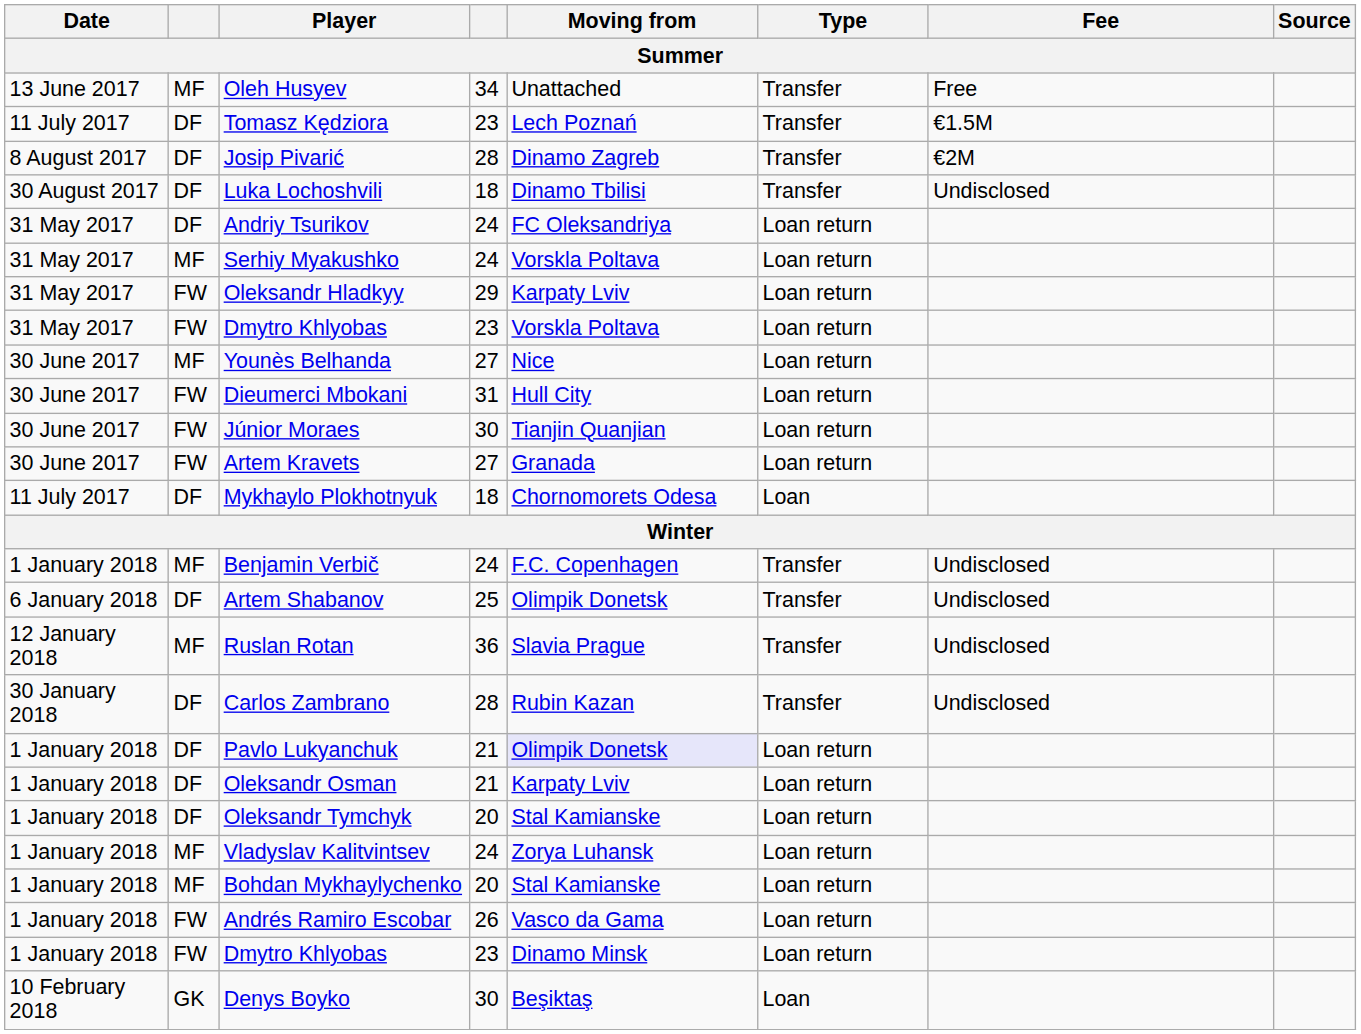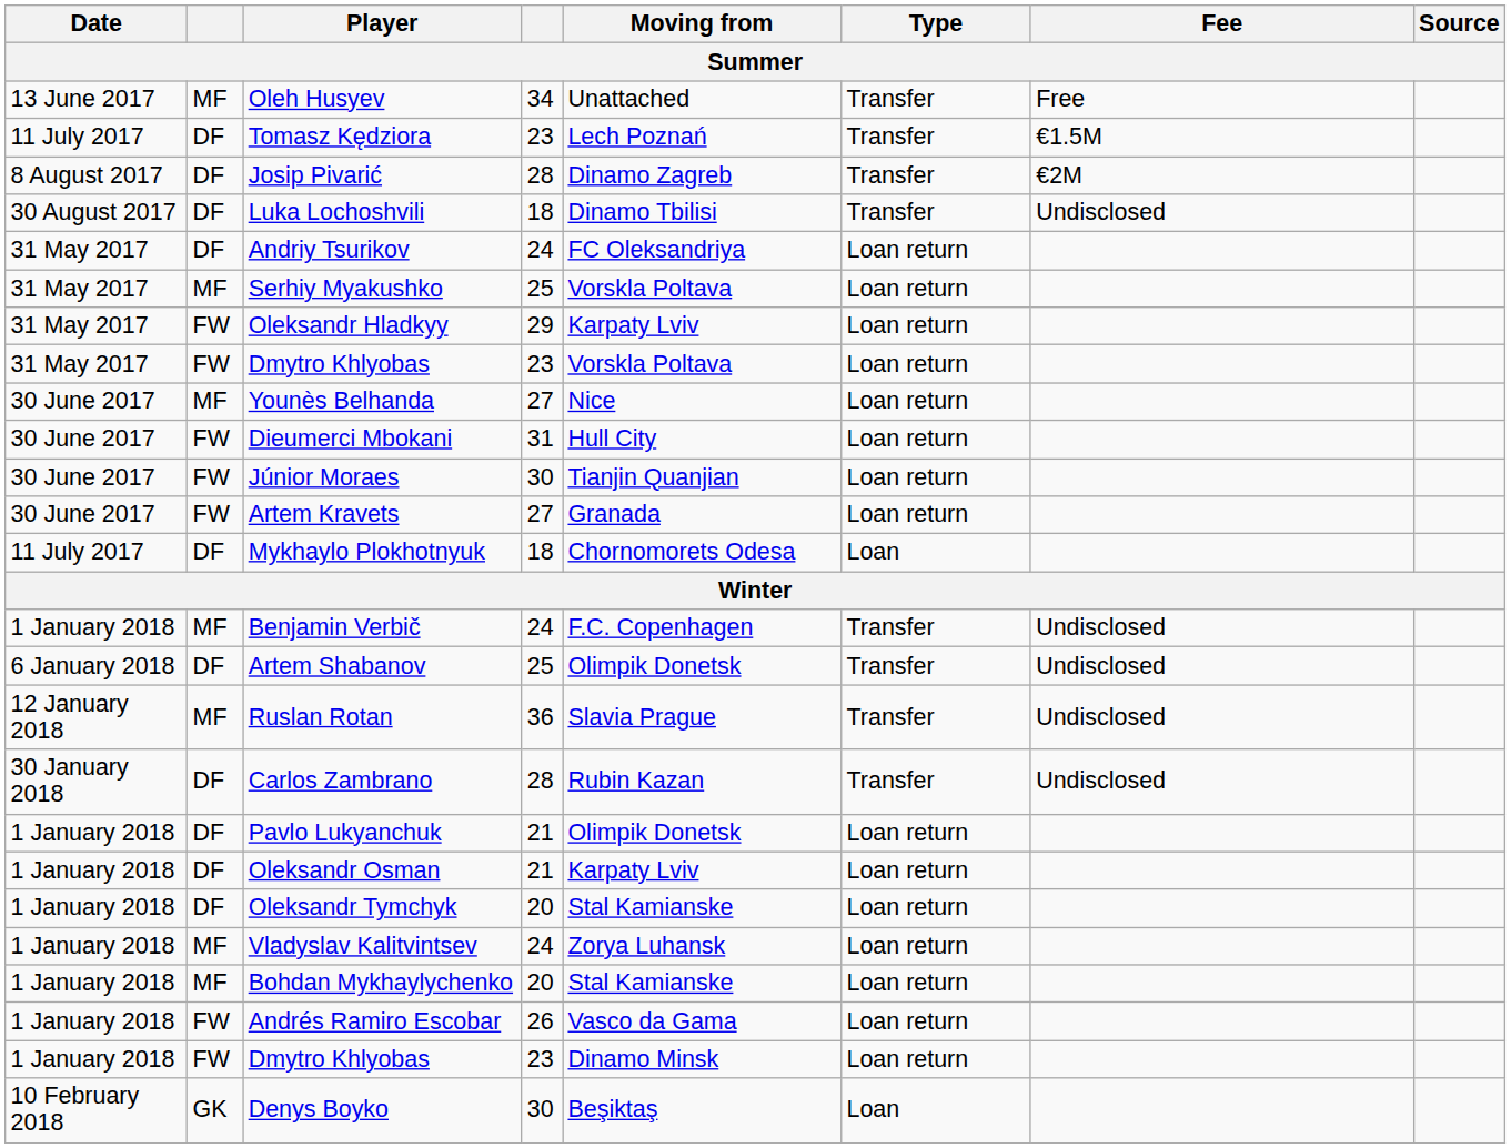Serhiy Myakushko | column 4: 24 -> 25
Pavlo Lukyanchuk | Moving from: lavender background -> no background
